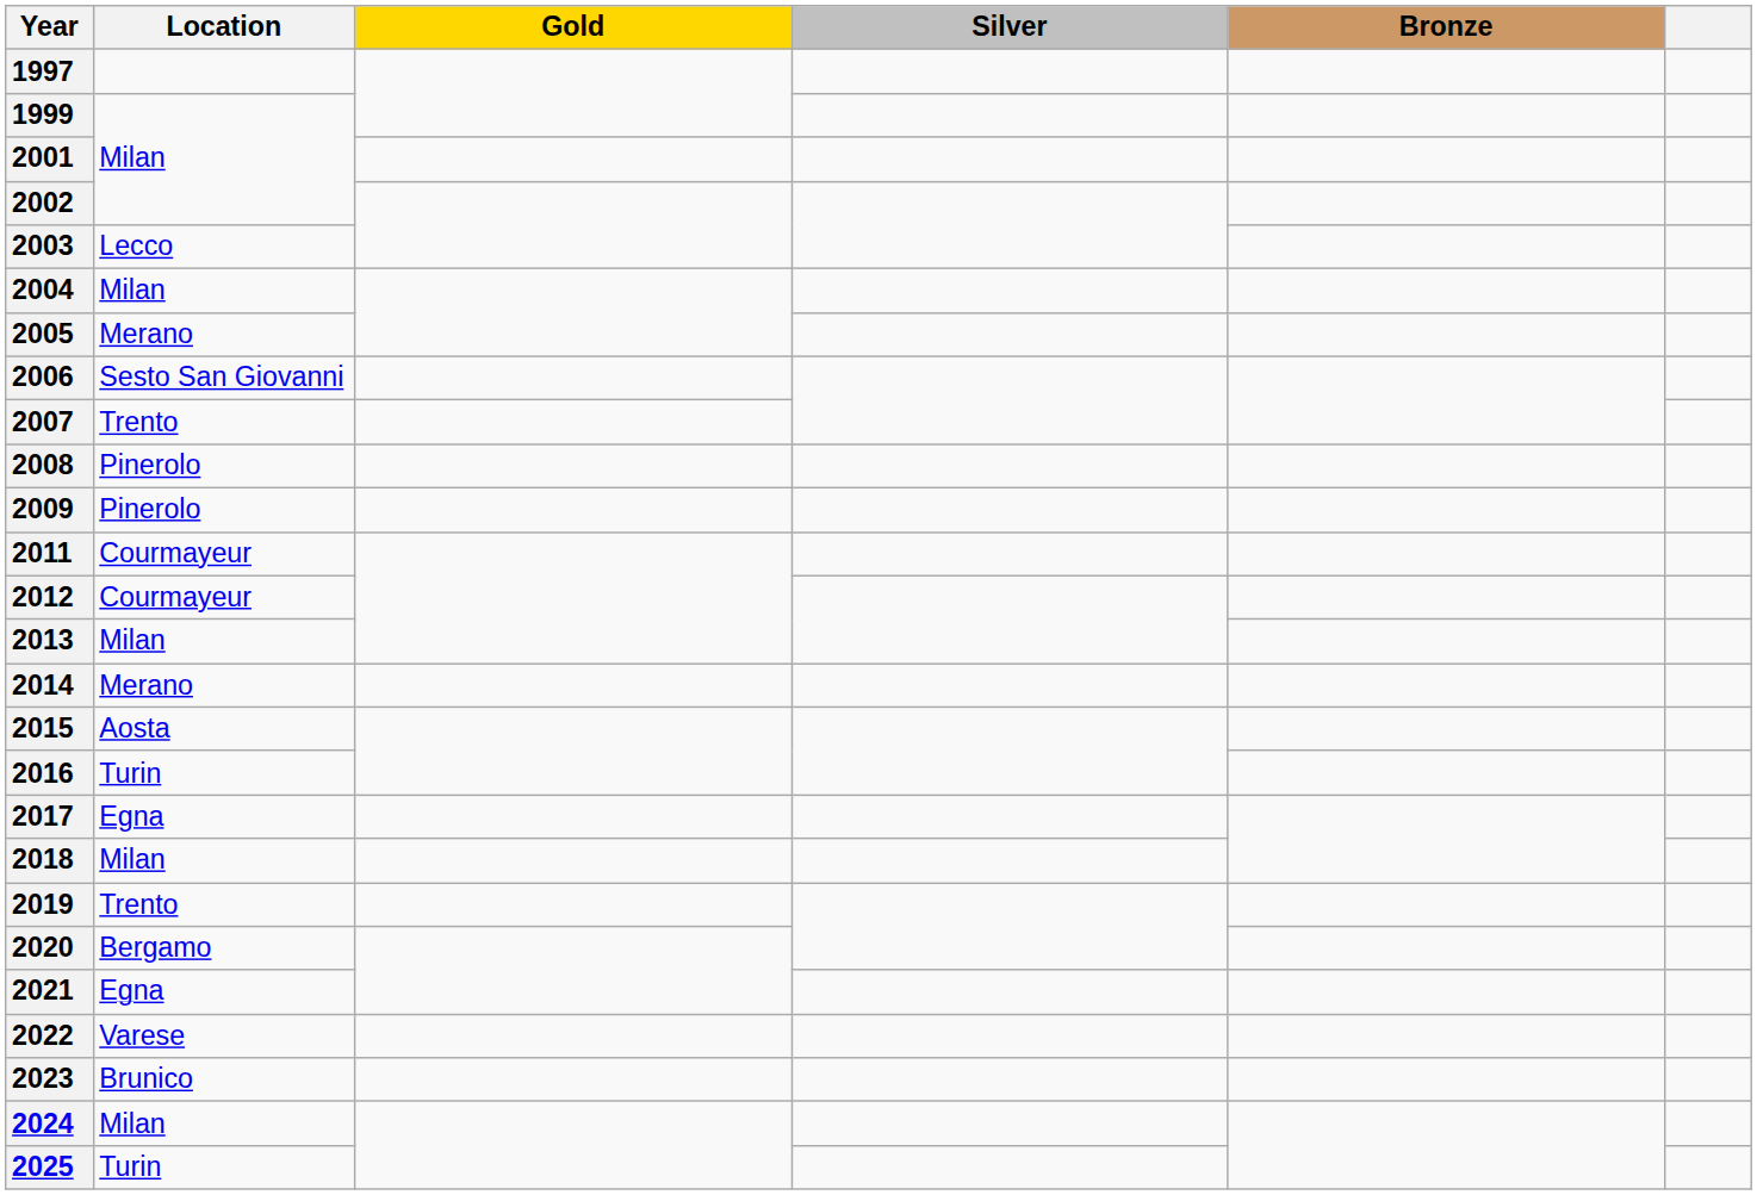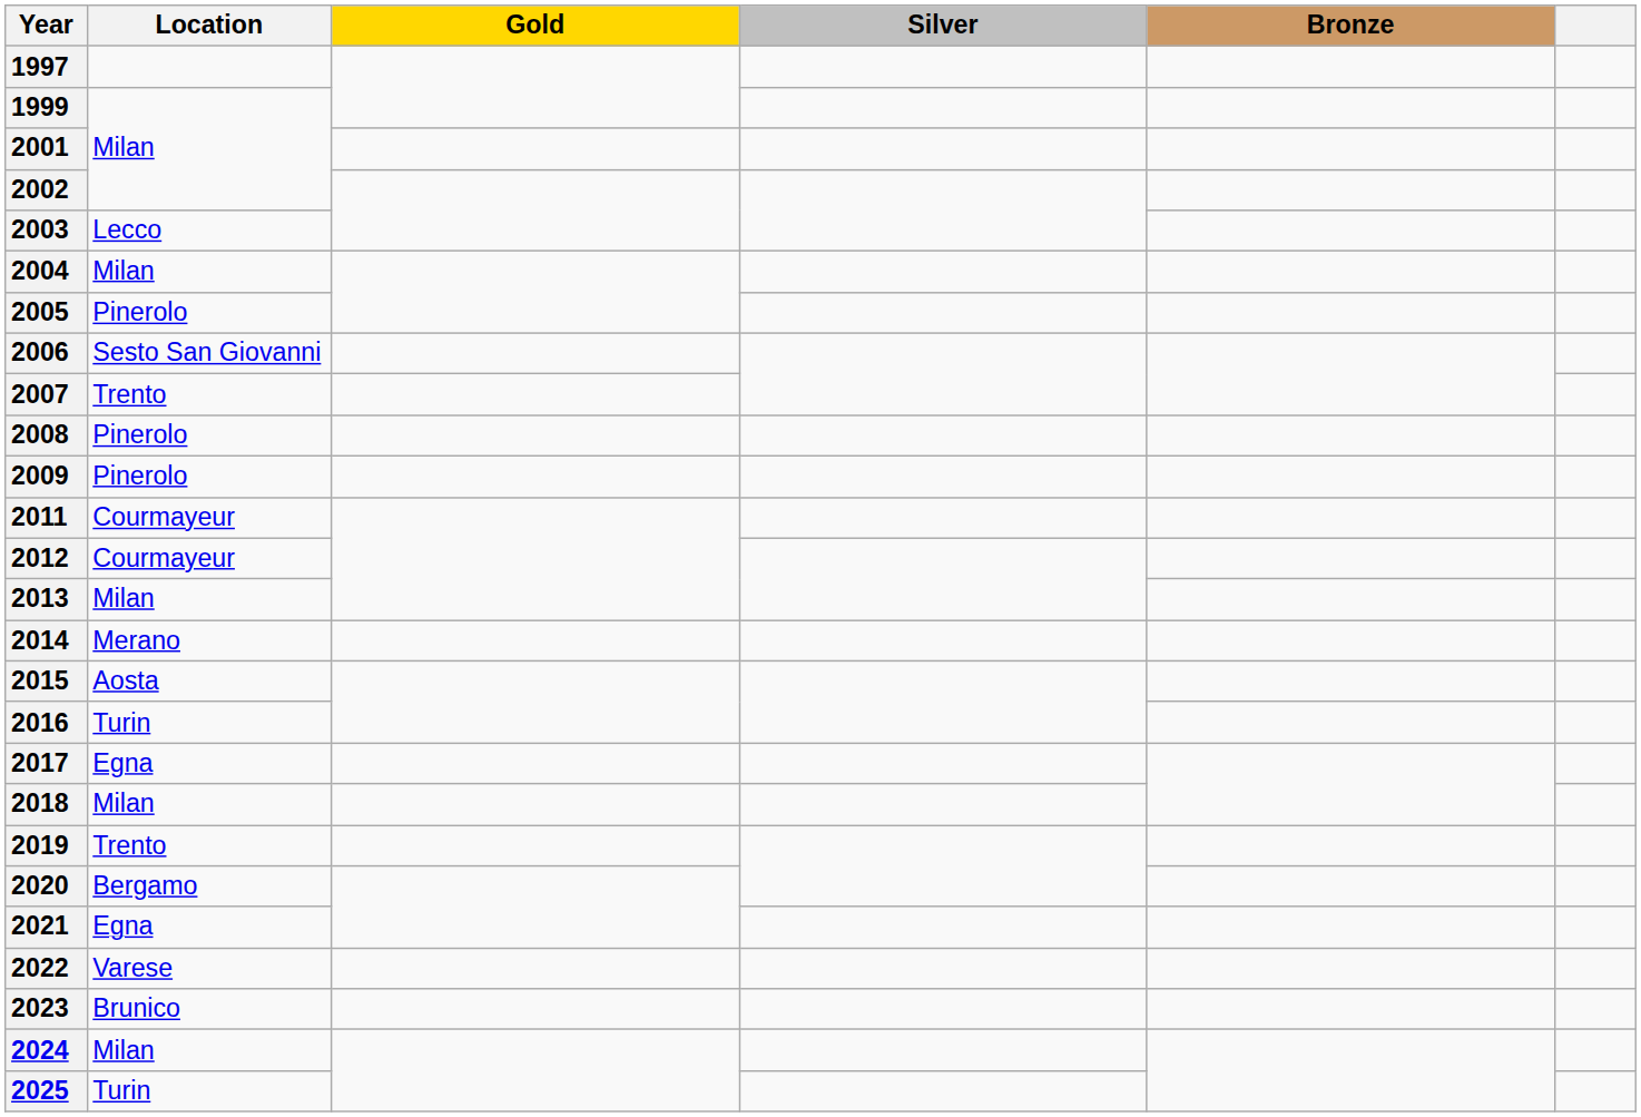2005 | Location: Merano -> Pinerolo
